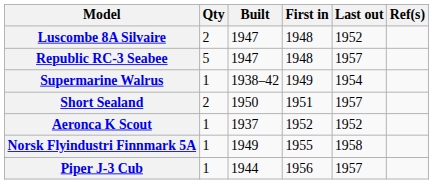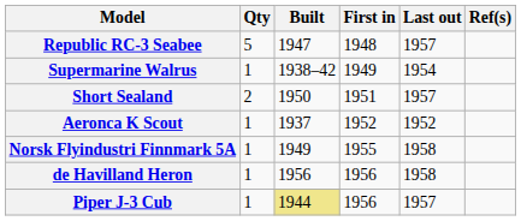- row: Luscombe 8A Silvaire | 2 | 1947 | 1948 | 1952
+ row: de Havilland Heron | 1 | 1956 | 1956 | 1958
Piper J-3 Cub | Built: no background -> khaki background
